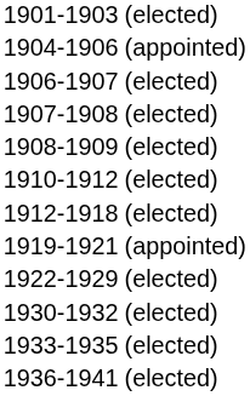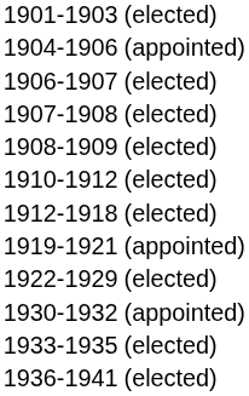1930-1932 | column 3: (elected) -> (appointed)
